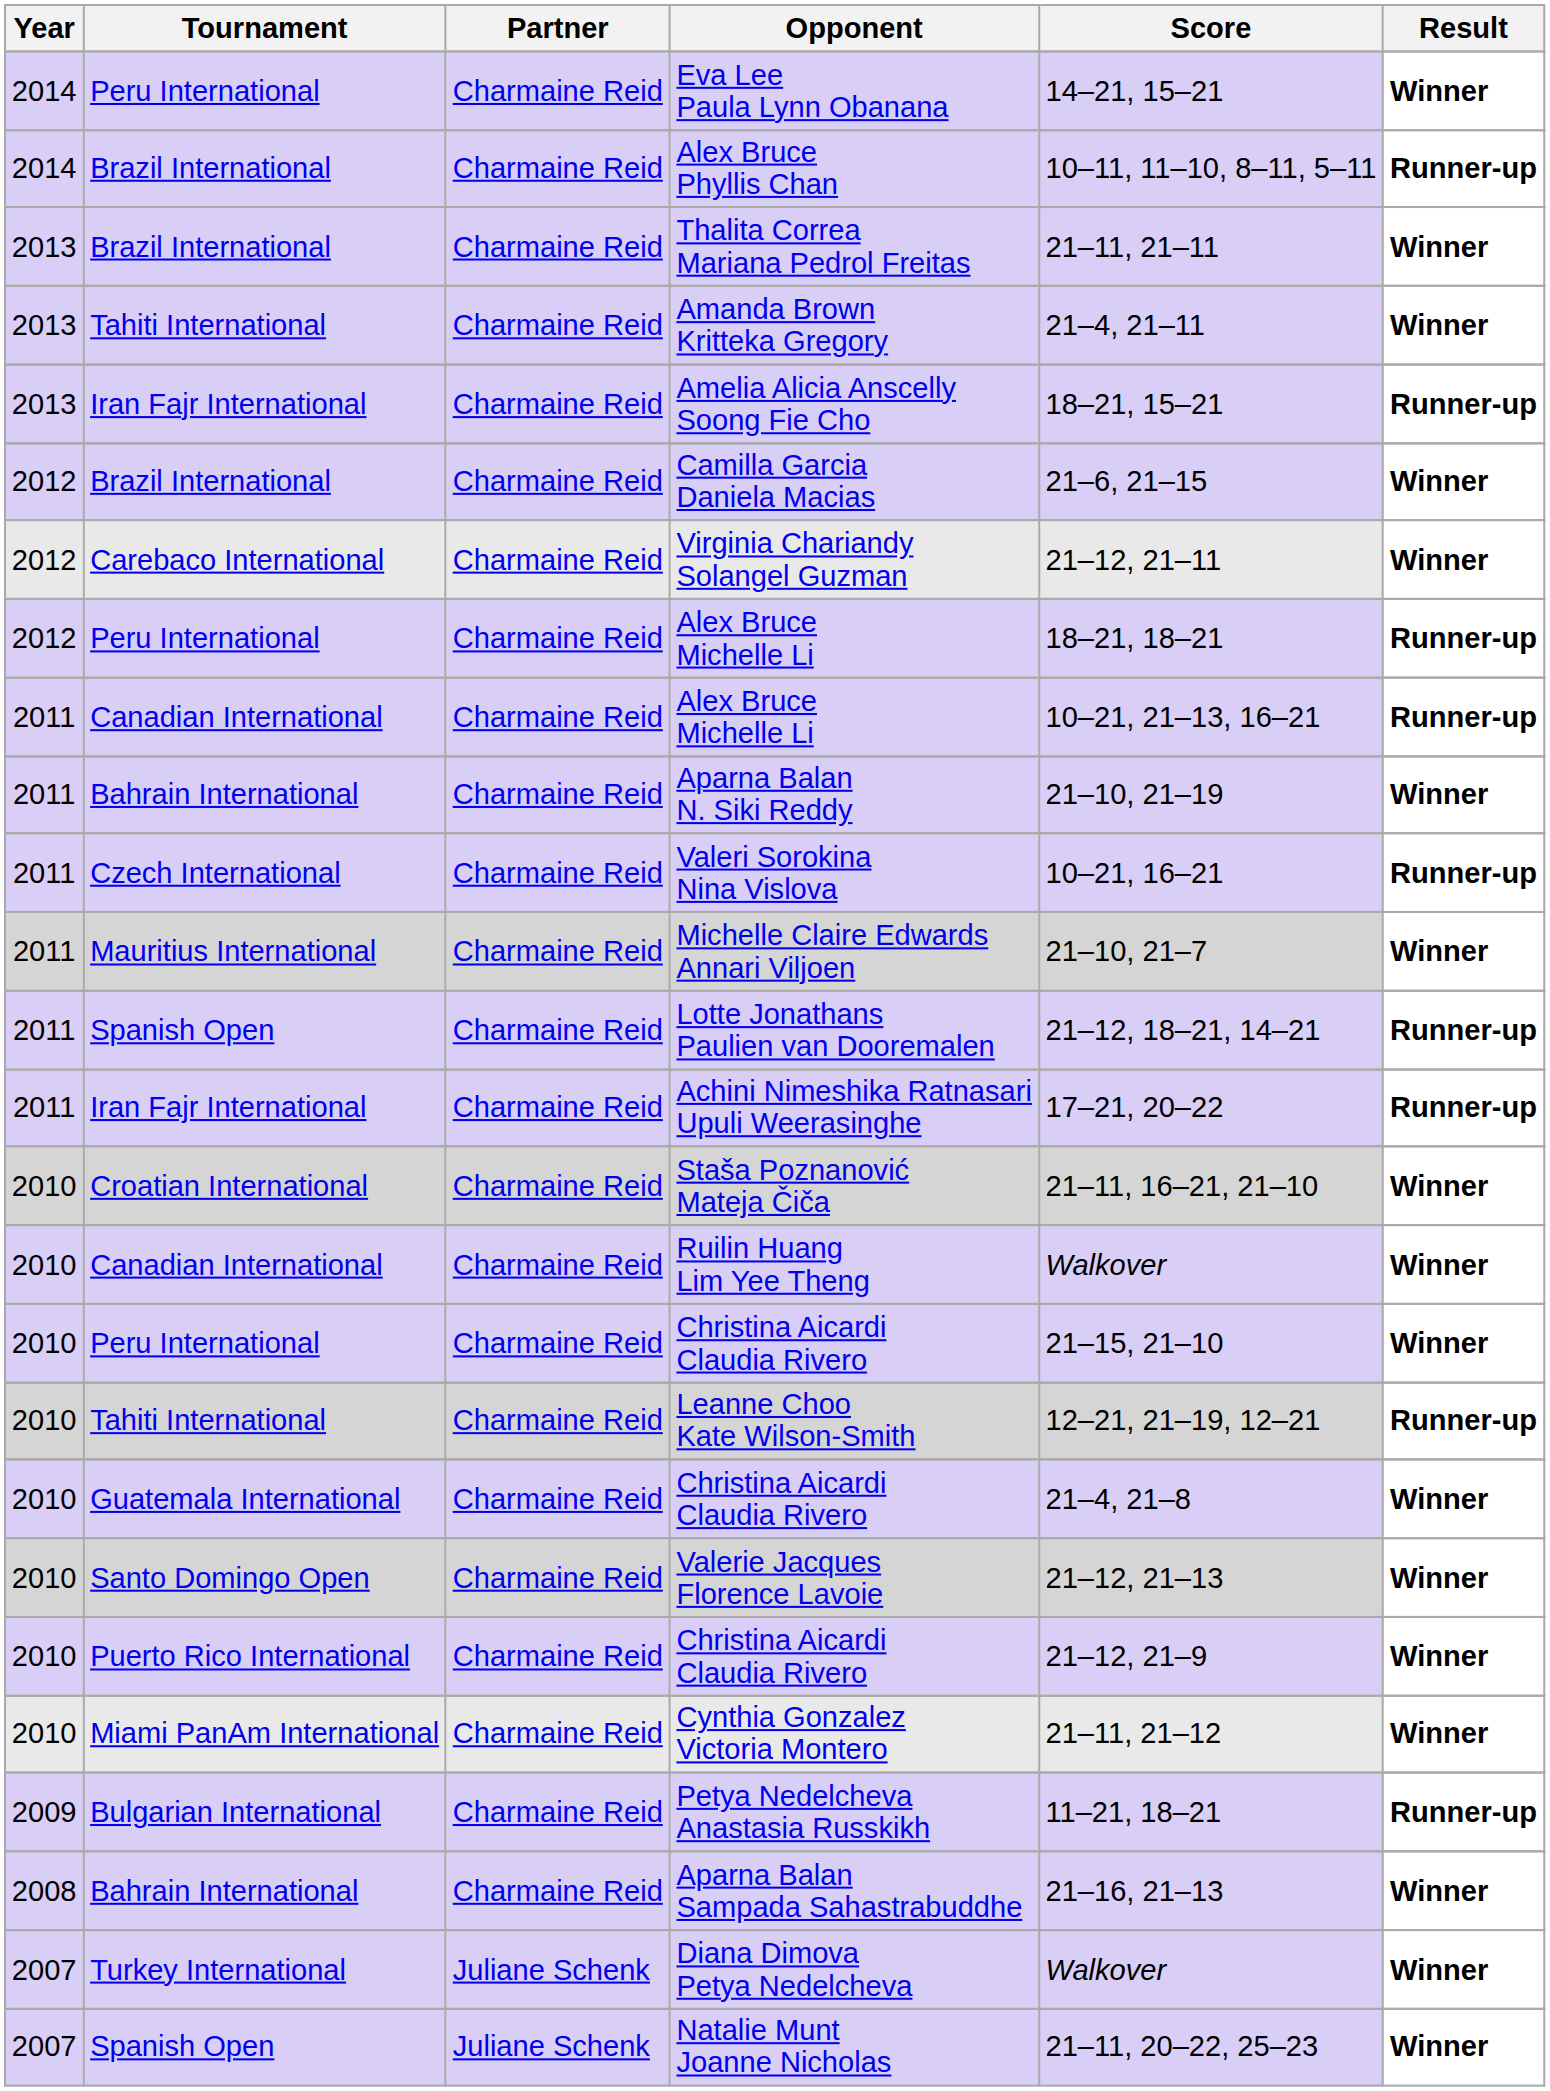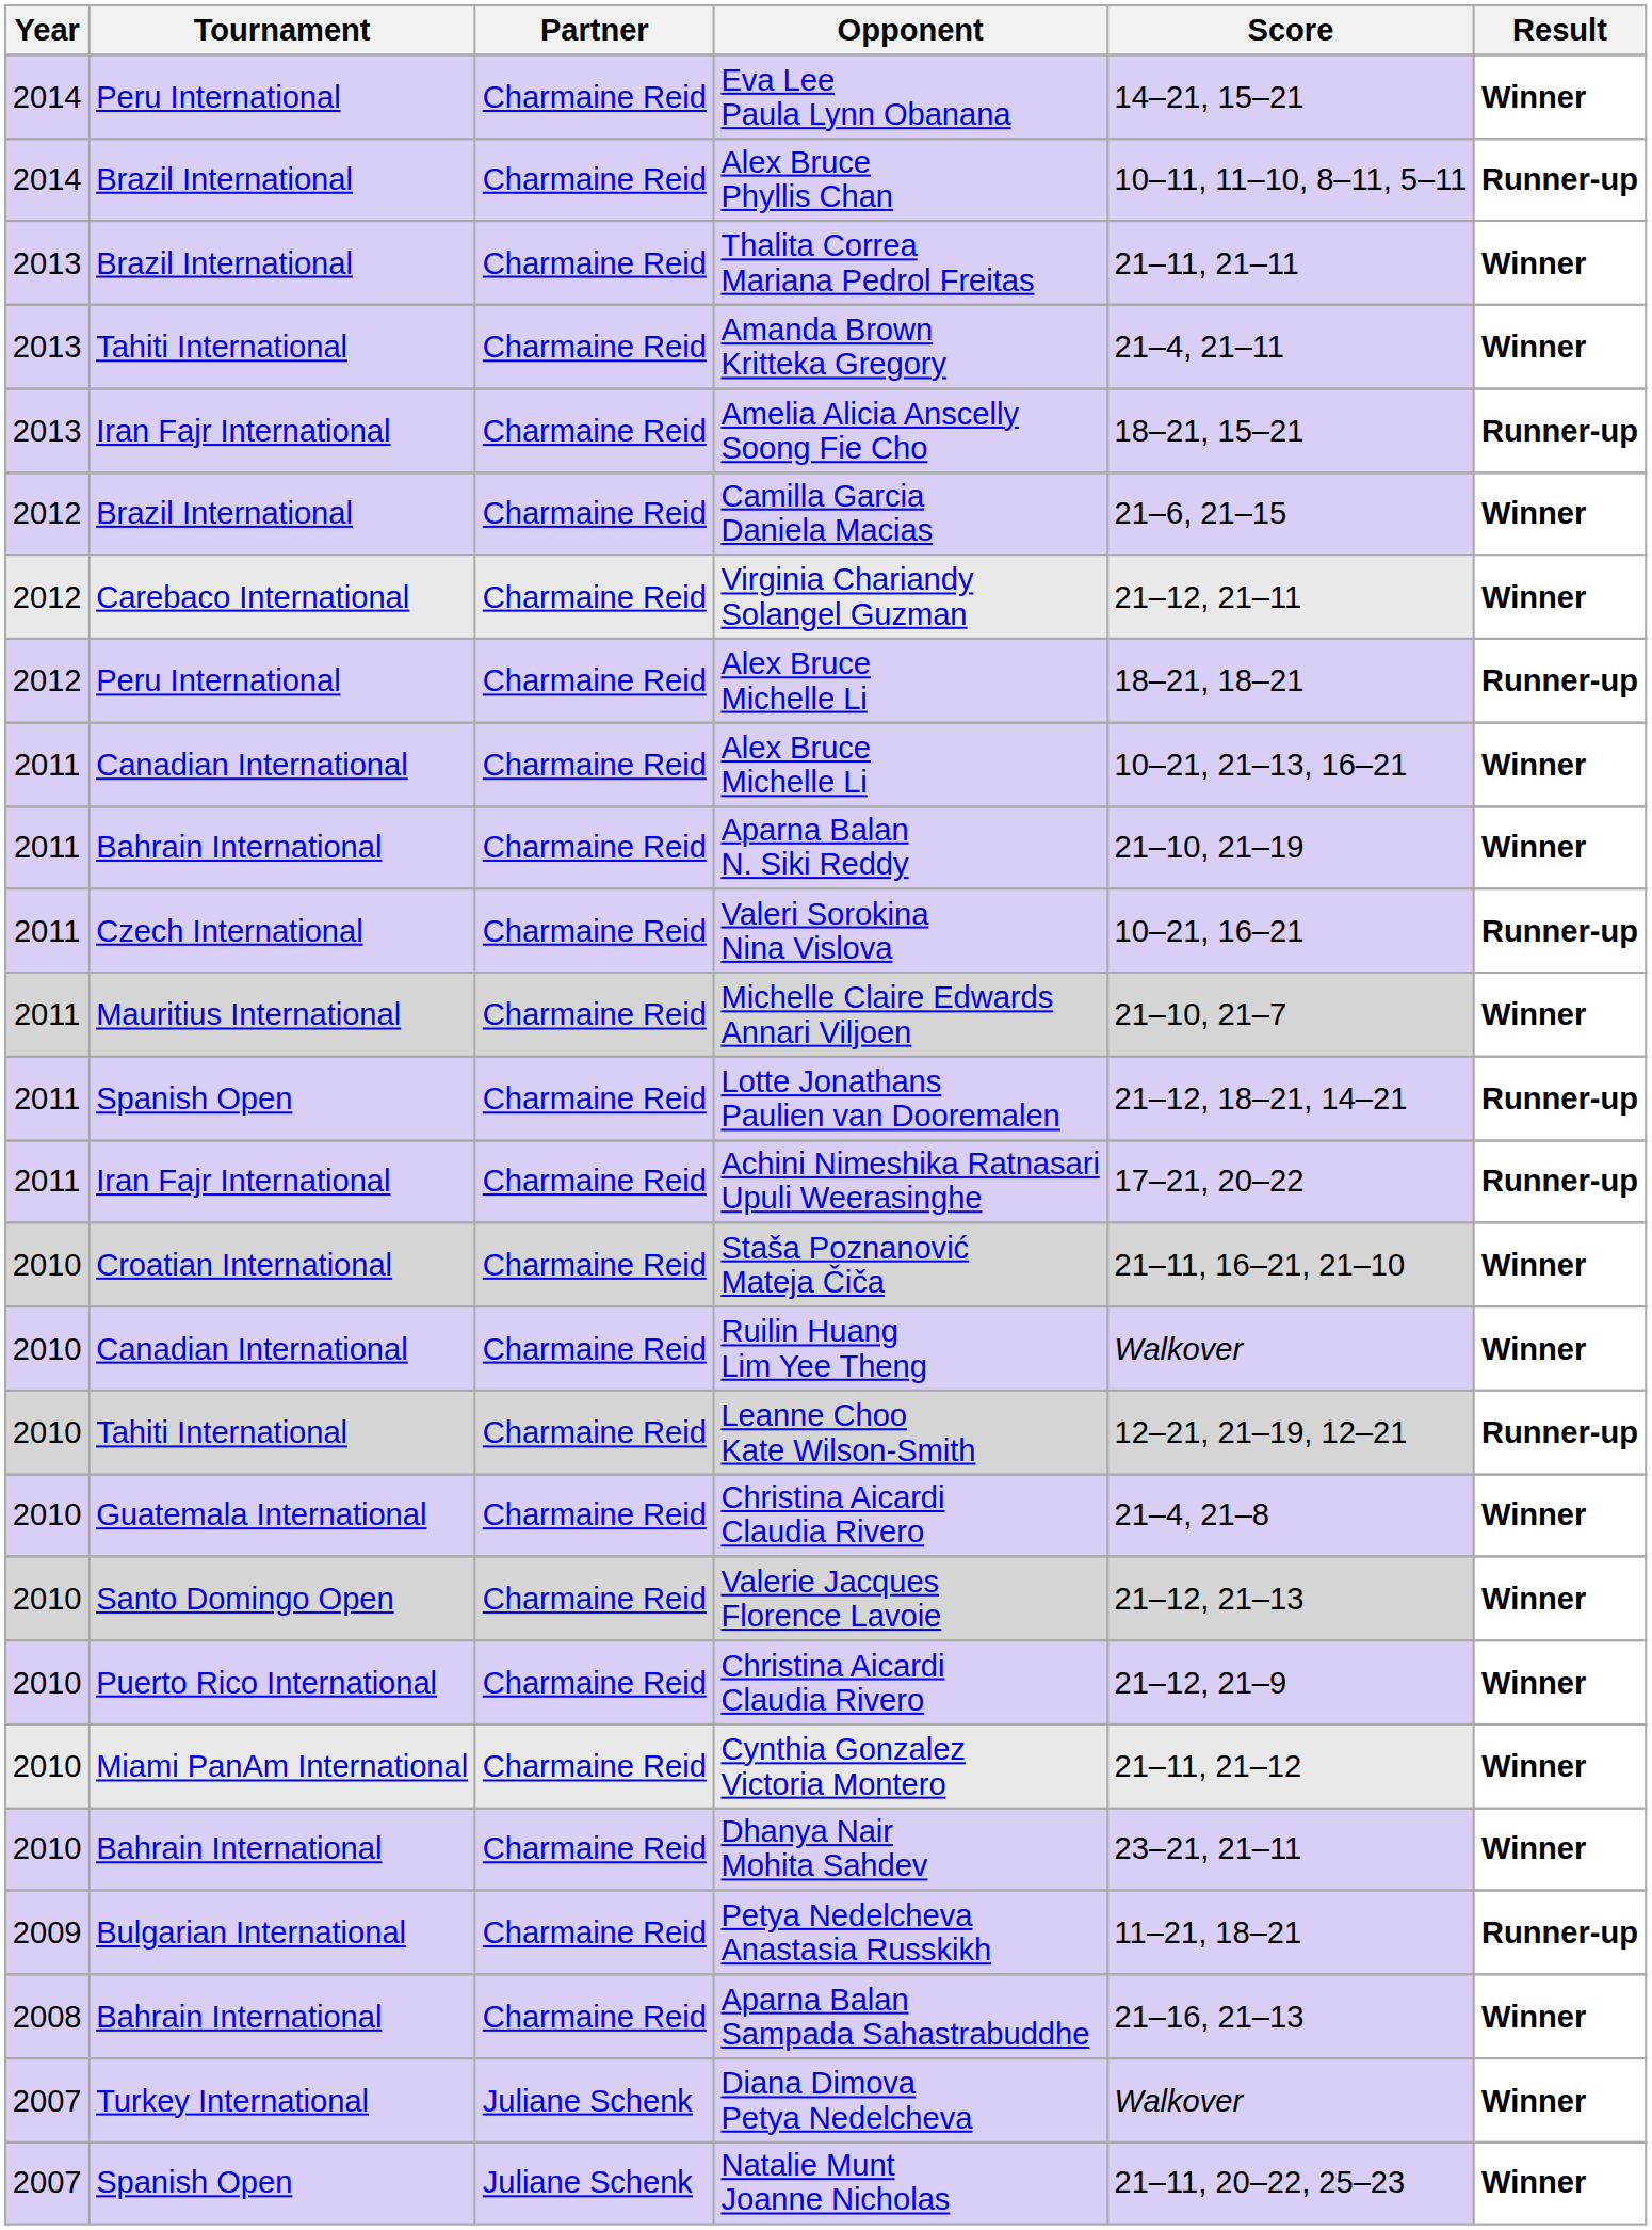Canadian International / Alex Bruce Michelle Li | Result: Runner-up -> Winner
- row: 2010 | Peru International | Charmaine Reid | Christina Aicardi Claudia Rivero | 21–15, 21–10 | Winner
+ row: 2010 | Bahrain International | Charmaine Reid | Dhanya Nair Mohita Sahdev | 23–21, 21–11 | Winner
